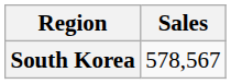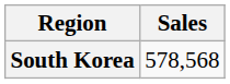South Korea | Sales: 578,567 -> 578,568
